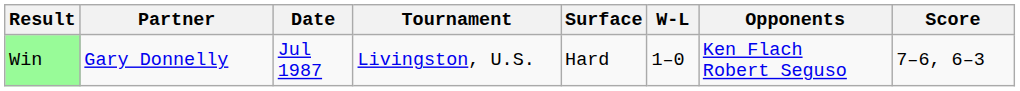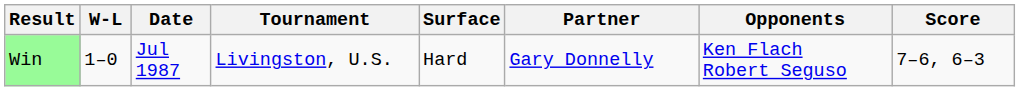columns swapped: W-L <-> Partner
